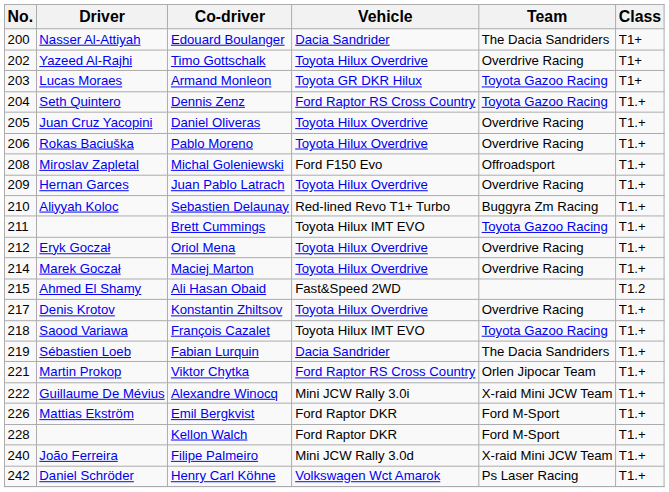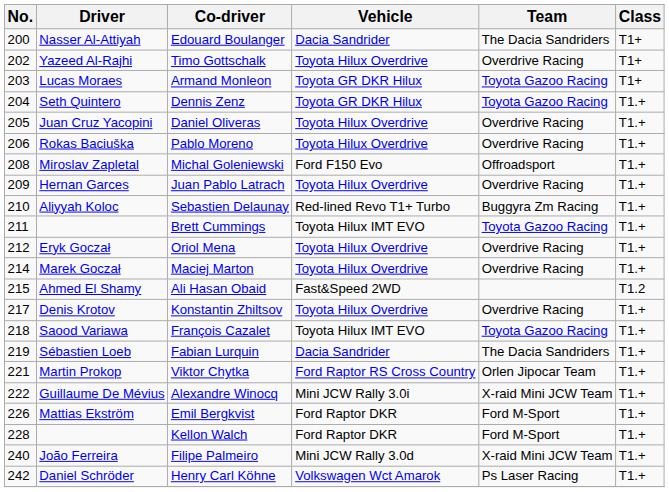Dennis Zenz | Vehicle: Ford Raptor RS Cross Country -> Toyota GR DKR Hilux
